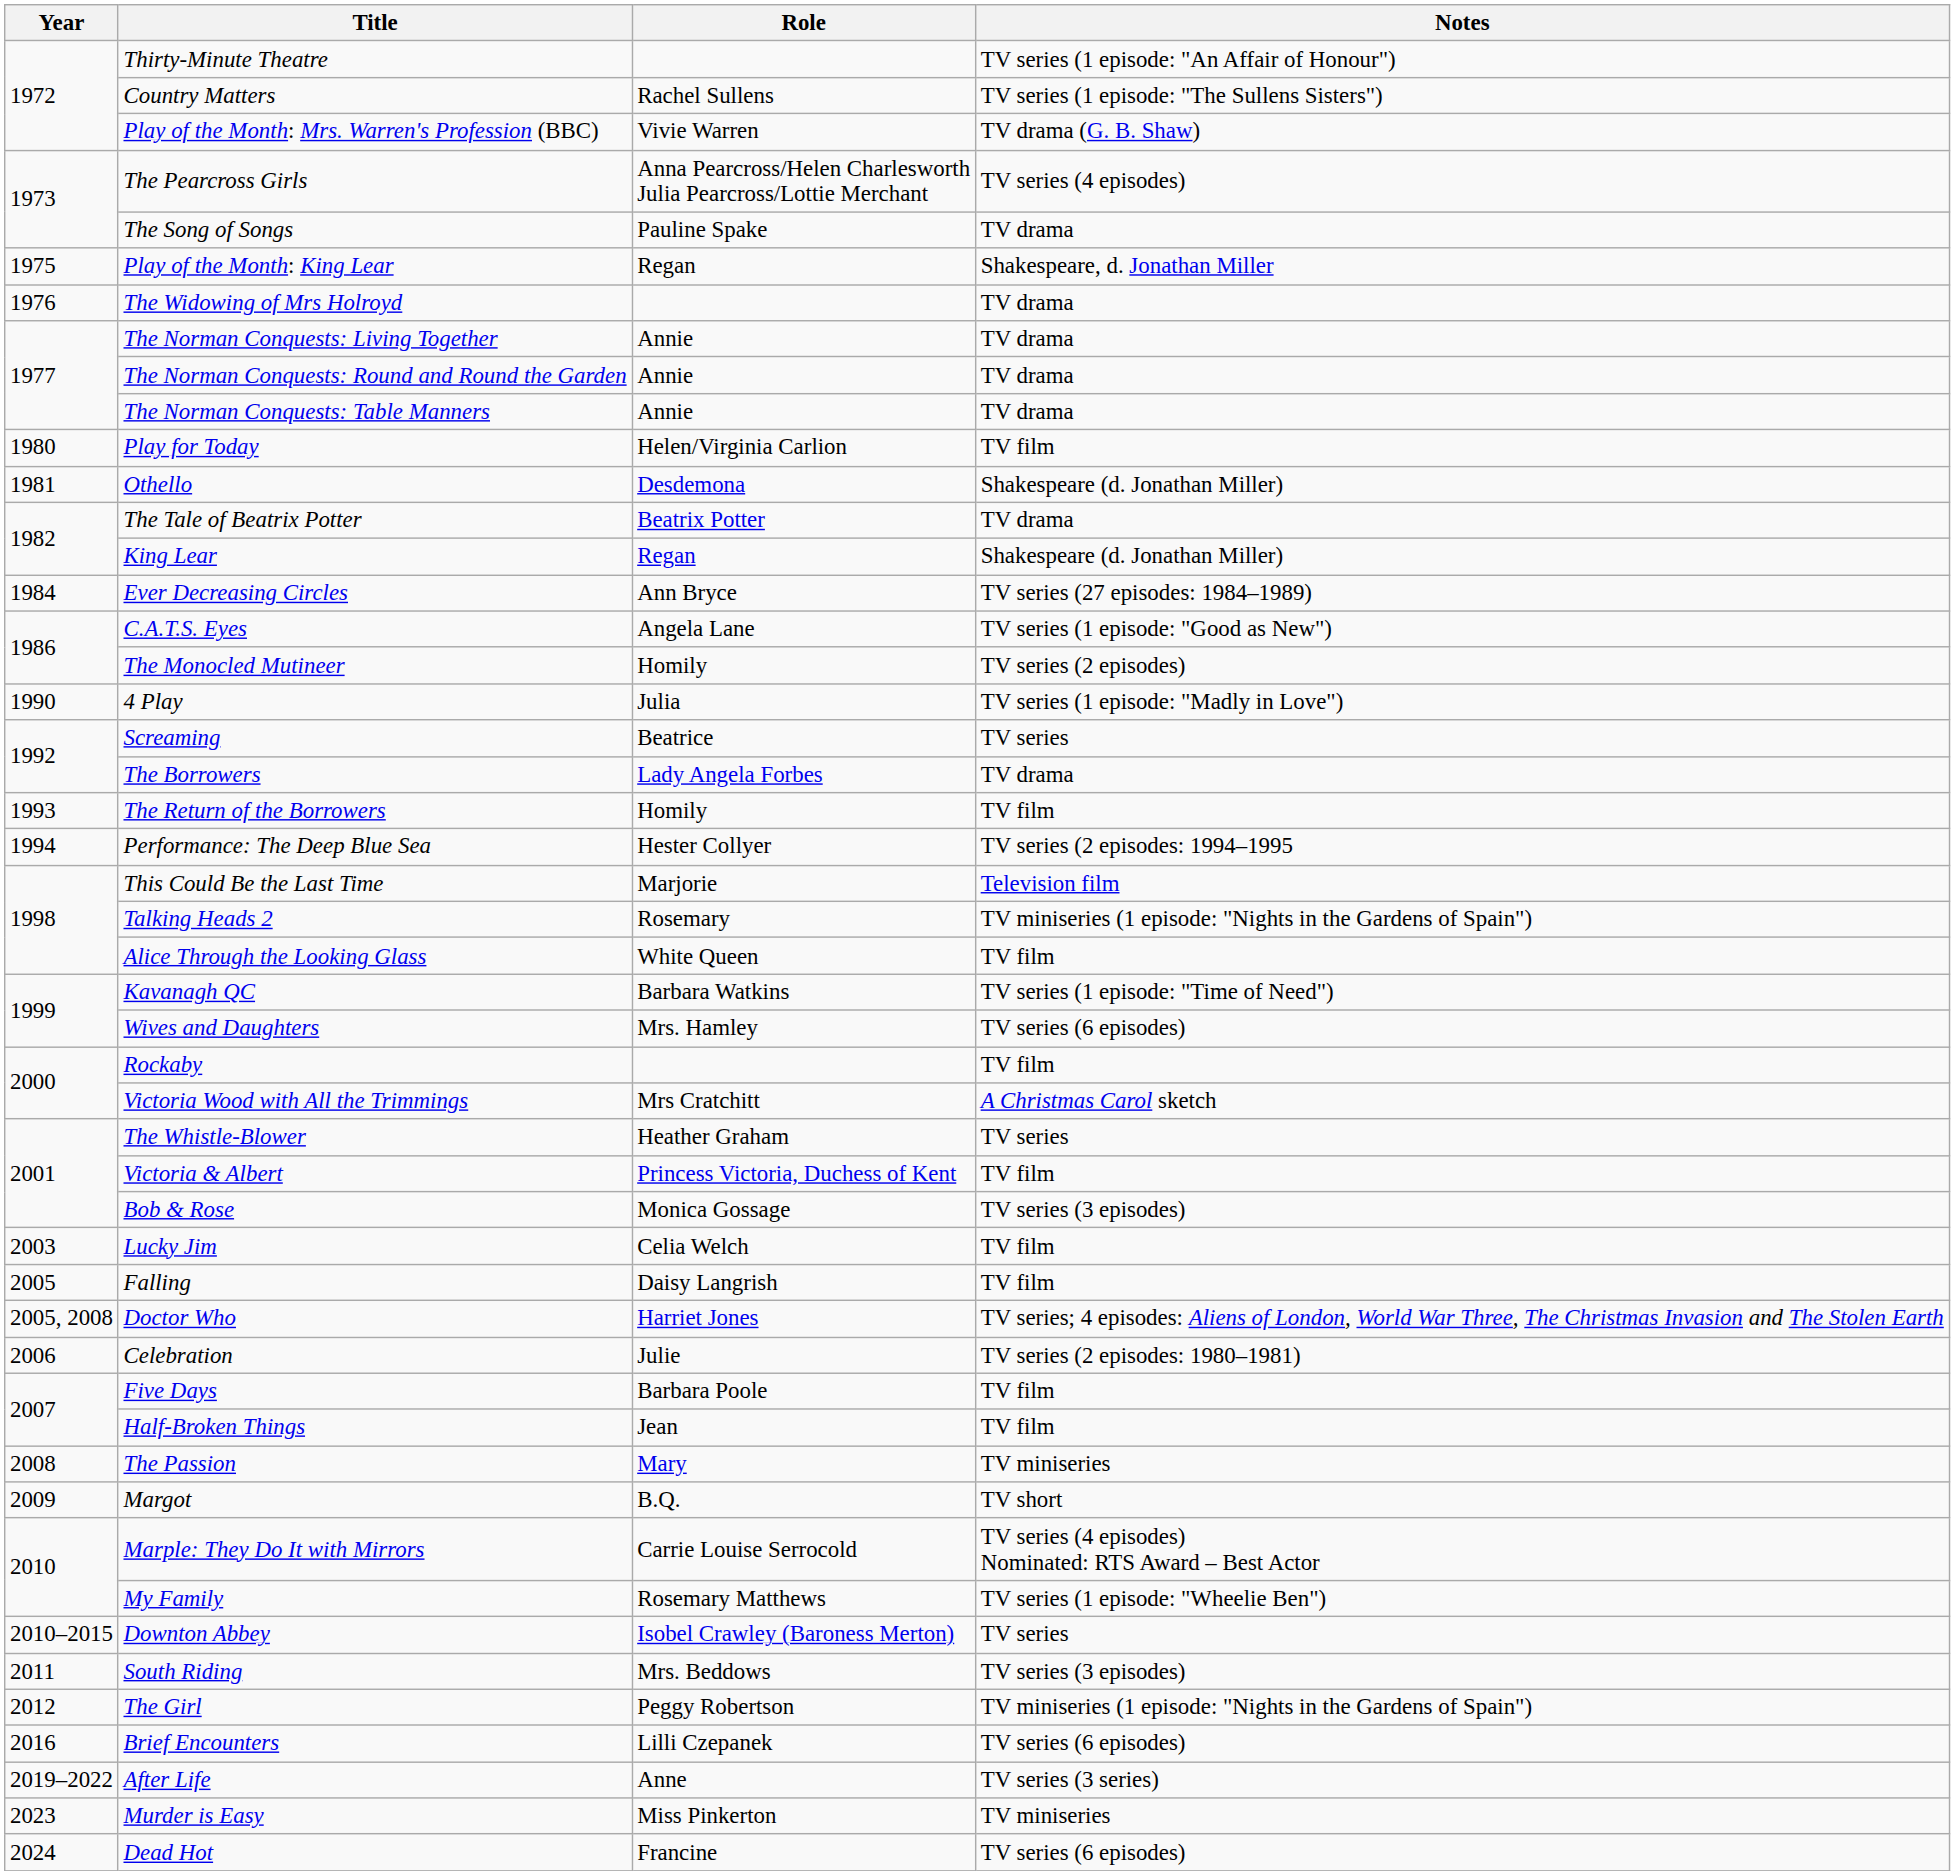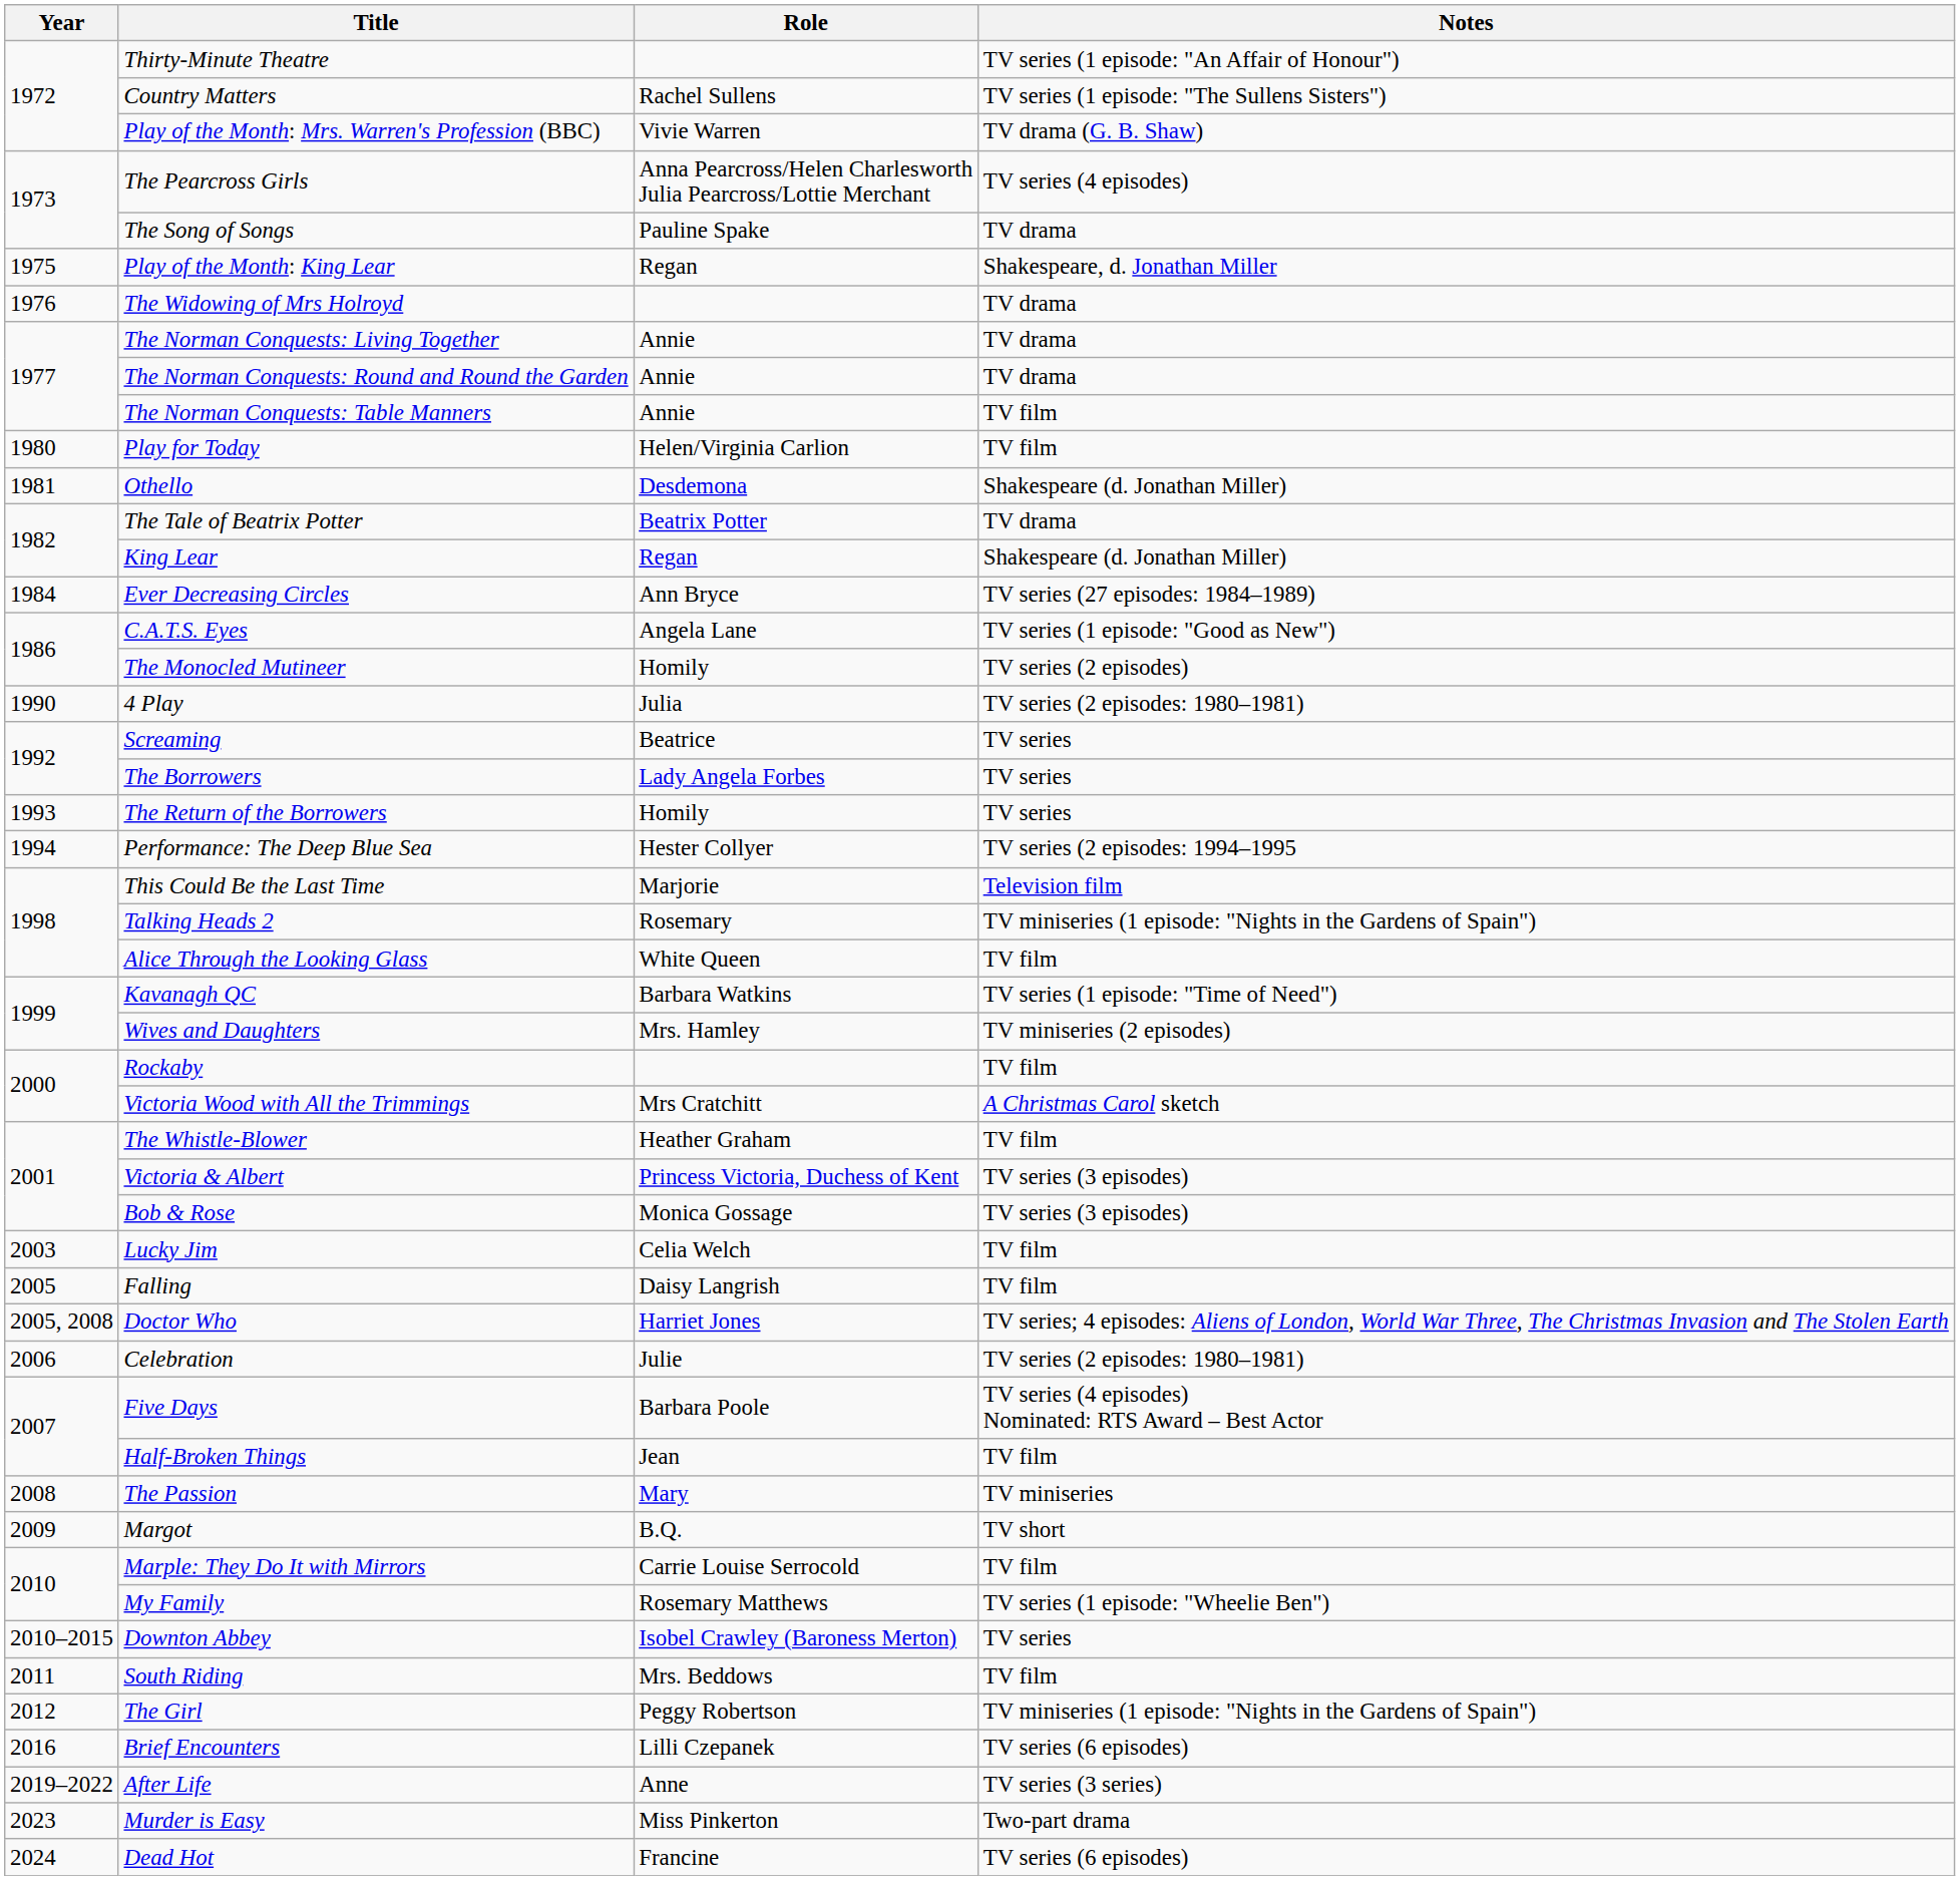The Norman Conquests: Table Manners | Notes: TV drama -> TV film
4 Play | Notes: TV series (1 episode: "Madly in Love") -> TV series (2 episodes: 1980–1981)
The Borrowers | Notes: TV drama -> TV series
The Return of the Borrowers | Notes: TV film -> TV series
Wives and Daughters | Notes: TV series (6 episodes) -> TV miniseries (2 episodes)
The Whistle-Blower | Notes: TV series -> TV film
Victoria & Albert | Notes: TV film -> TV series (3 episodes)
Five Days | Notes: TV film -> TV series (4 episodes) Nominated: RTS Award – Best Actor
Marple: They Do It with Mirrors | Notes: TV series (4 episodes) Nominated: RTS Award – Best Actor -> TV film
South Riding | Notes: TV series (3 episodes) -> TV film
Murder is Easy | Notes: TV miniseries -> Two-part drama
